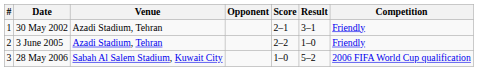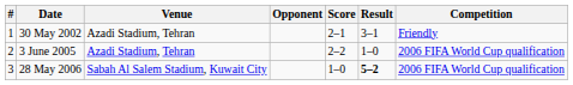3 June 2005 | Competition: Friendly -> 2006 FIFA World Cup qualification
28 May 2006 | Result: normal -> bold
